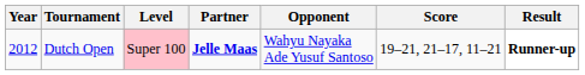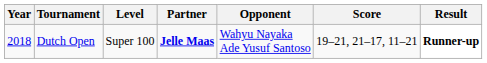Dutch Open | Year: 2012 -> 2018
Dutch Open | Level: pink background -> no background
